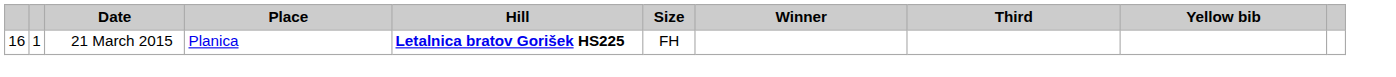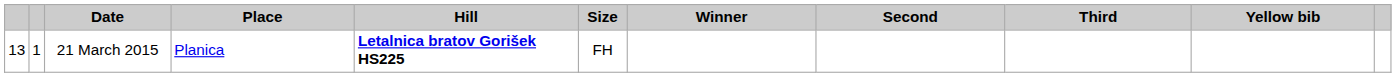+ column: Second
21 March 2015 | column 1: 16 -> 13
